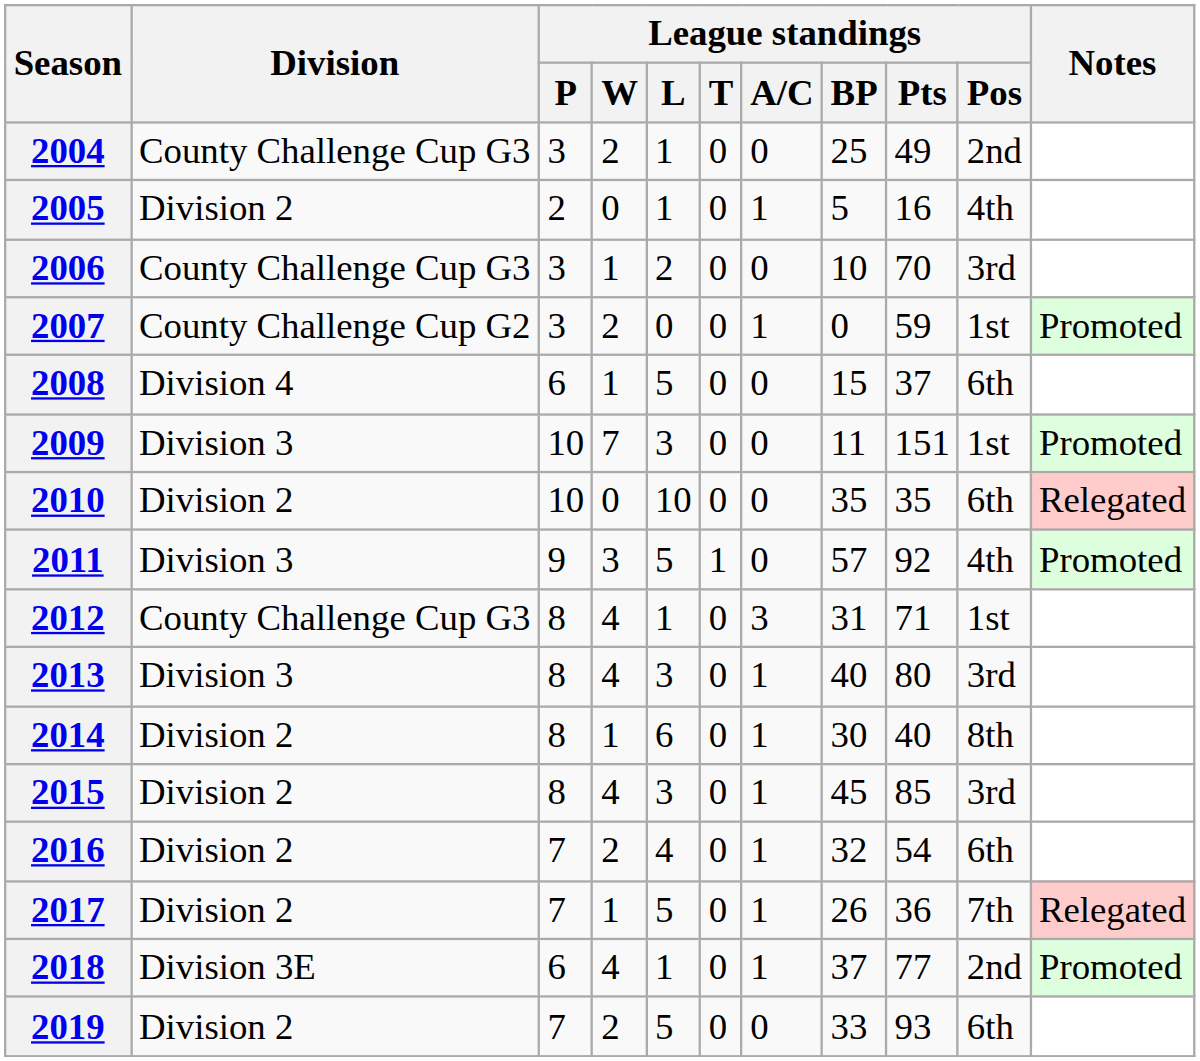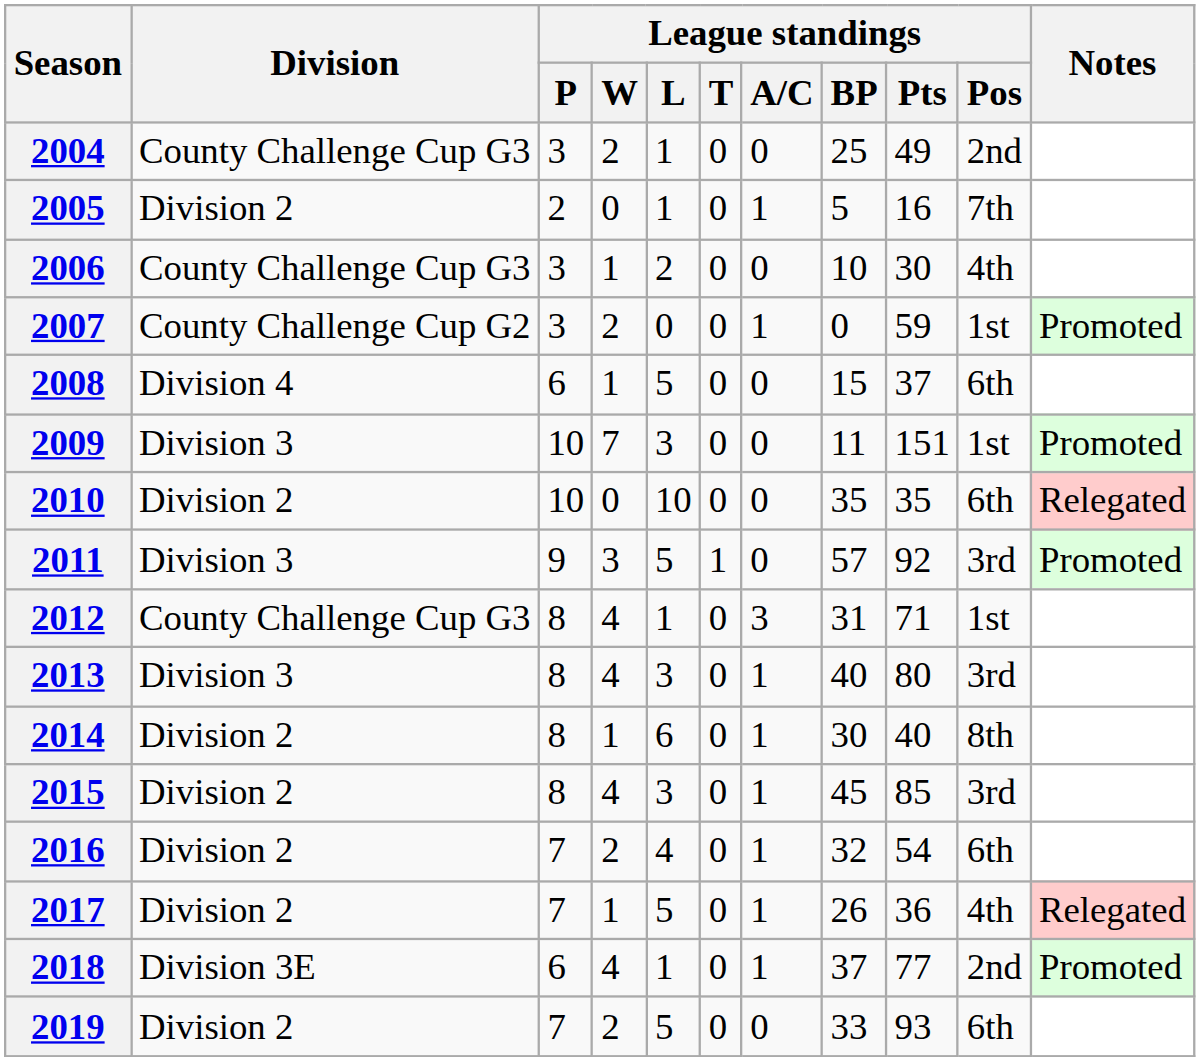2005 | League standings / Pos: 4th -> 7th
2006 | League standings / Pts: 70 -> 30
2006 | League standings / Pos: 3rd -> 4th
2011 | League standings / Pos: 4th -> 3rd
2017 | League standings / Pos: 7th -> 4th
